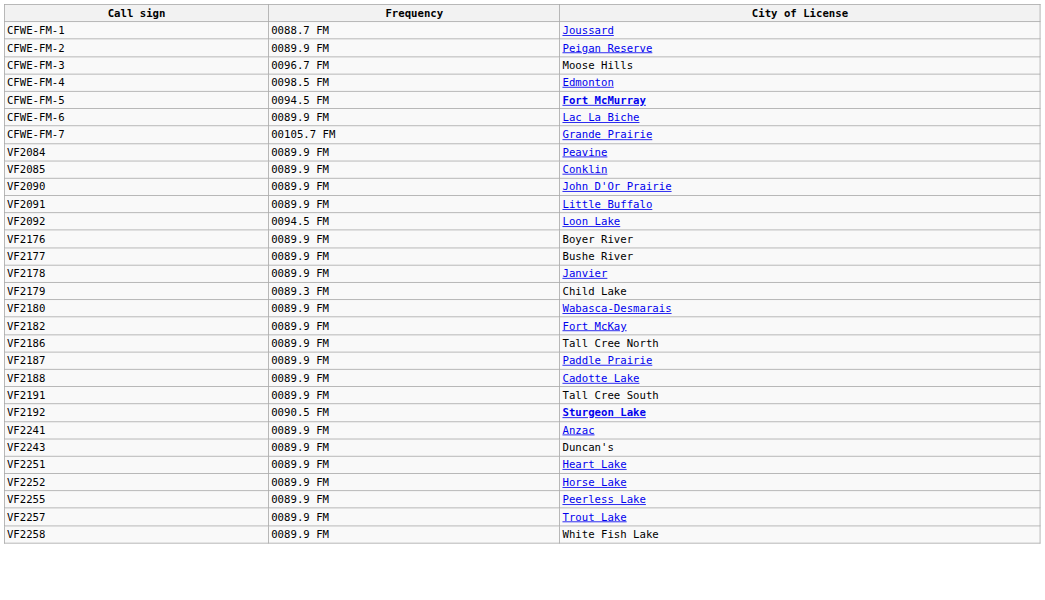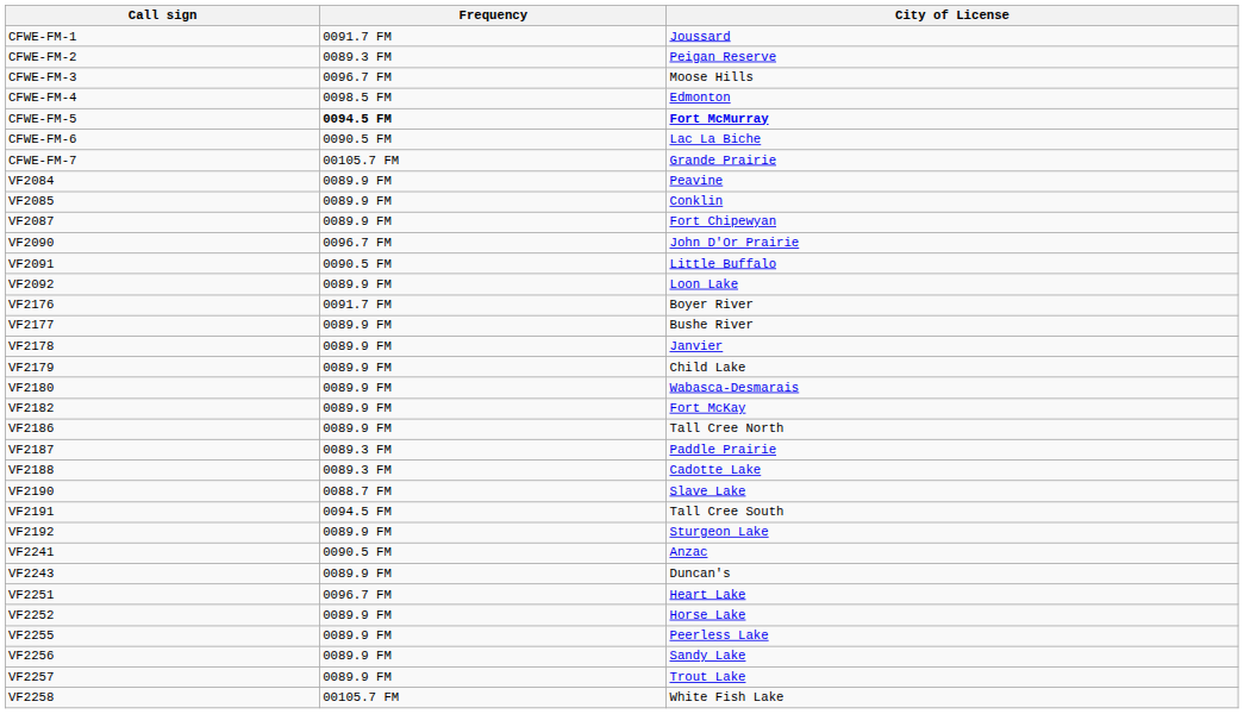CFWE-FM-1 | Frequency: 0088.7 FM -> 0091.7 FM
CFWE-FM-2 | Frequency: 0089.9 FM -> 0089.3 FM
CFWE-FM-5 | Frequency: normal -> bold
CFWE-FM-6 | Frequency: 0089.9 FM -> 0090.5 FM
+ row: VF2087 | 0089.9 FM | Fort Chipewyan
VF2090 | Frequency: 0089.9 FM -> 0096.7 FM
VF2091 | Frequency: 0089.9 FM -> 0090.5 FM
VF2092 | Frequency: 0094.5 FM -> 0089.9 FM
VF2176 | Frequency: 0089.9 FM -> 0091.7 FM
VF2179 | Frequency: 0089.3 FM -> 0089.9 FM
VF2187 | Frequency: 0089.9 FM -> 0089.3 FM
VF2188 | Frequency: 0089.9 FM -> 0089.3 FM
+ row: VF2190 | 0088.7 FM | Slave Lake
VF2191 | Frequency: 0089.9 FM -> 0094.5 FM
VF2192 | Frequency: 0090.5 FM -> 0089.9 FM
VF2192 | City of License: bold -> normal
VF2241 | Frequency: 0089.9 FM -> 0090.5 FM
VF2251 | Frequency: 0089.9 FM -> 0096.7 FM
+ row: VF2256 | 0089.9 FM | Sandy Lake
VF2258 | Frequency: 0089.9 FM -> 00105.7 FM
